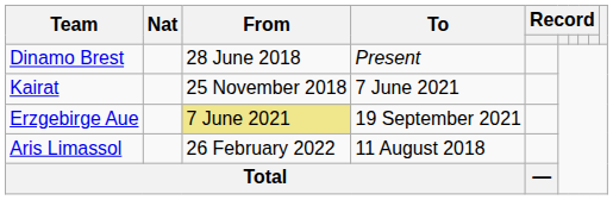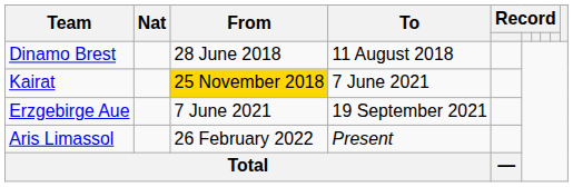Dinamo Brest | To: Present -> 11 August 2018
Kairat | From: no background -> gold background
Erzgebirge Aue | From: khaki background -> no background
Aris Limassol | To: 11 August 2018 -> Present
